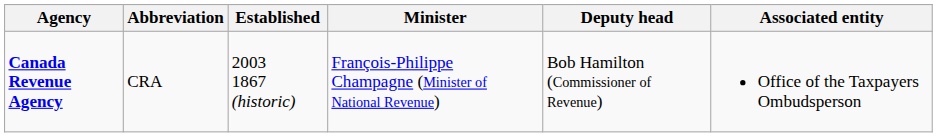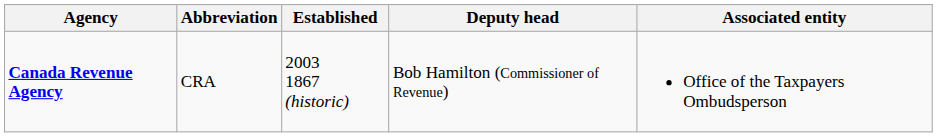- column: Minister | François-Philippe Champagne (Minister of National Revenue)
